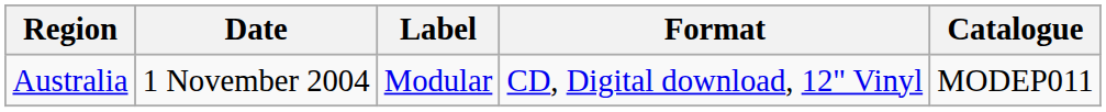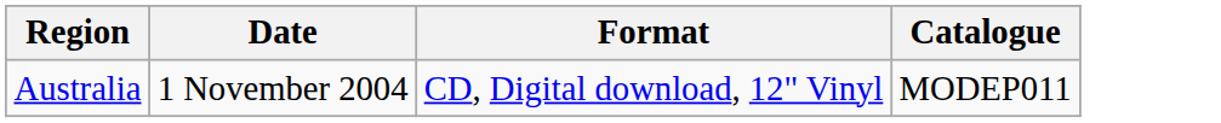- column: Label | Modular
